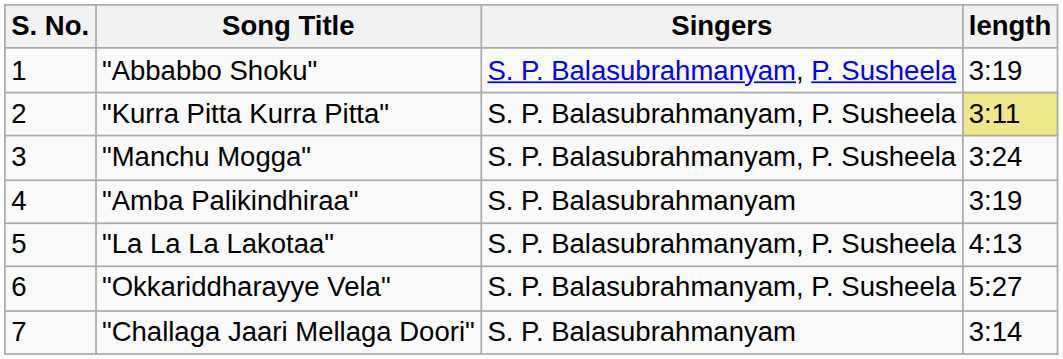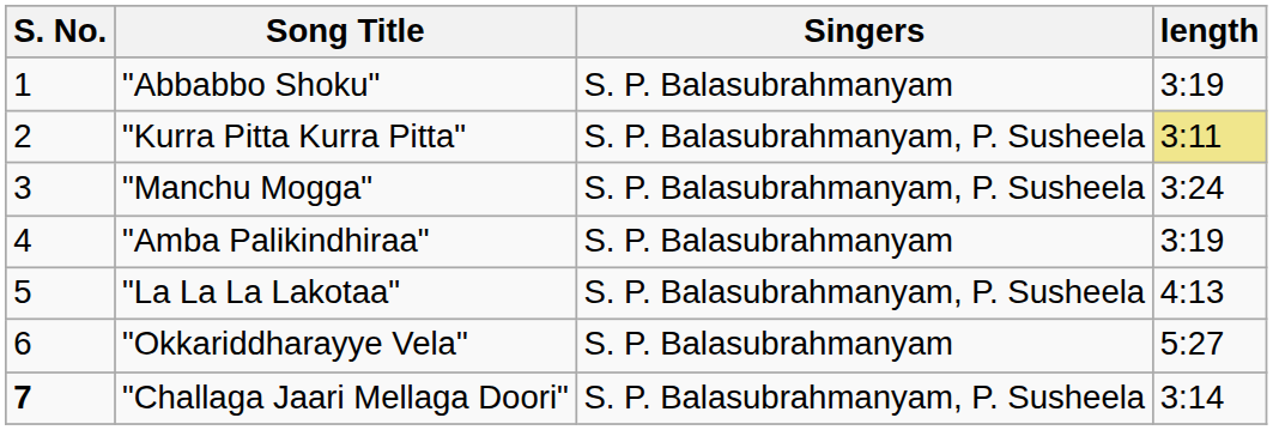"Abbabbo Shoku" | Singers: S. P. Balasubrahmanyam, P. Susheela -> S. P. Balasubrahmanyam
"Okkariddharayye Vela" | Singers: S. P. Balasubrahmanyam, P. Susheela -> S. P. Balasubrahmanyam
"Challaga Jaari Mellaga Doori" | S. No.: normal -> bold
"Challaga Jaari Mellaga Doori" | Singers: S. P. Balasubrahmanyam -> S. P. Balasubrahmanyam, P. Susheela
